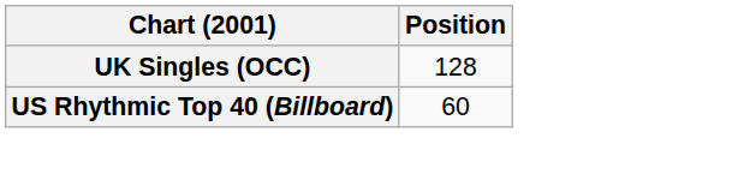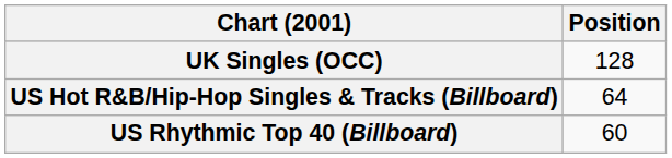+ row: US Hot R&B/Hip-Hop Singles & Tracks (Billboard) | 64
